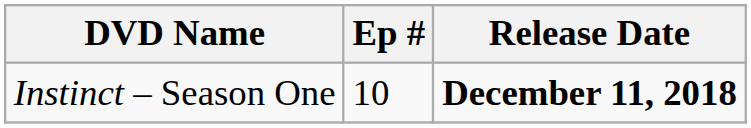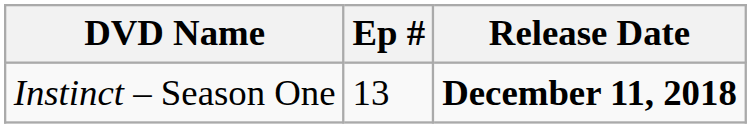Instinct – Season One | Ep #: 10 -> 13
